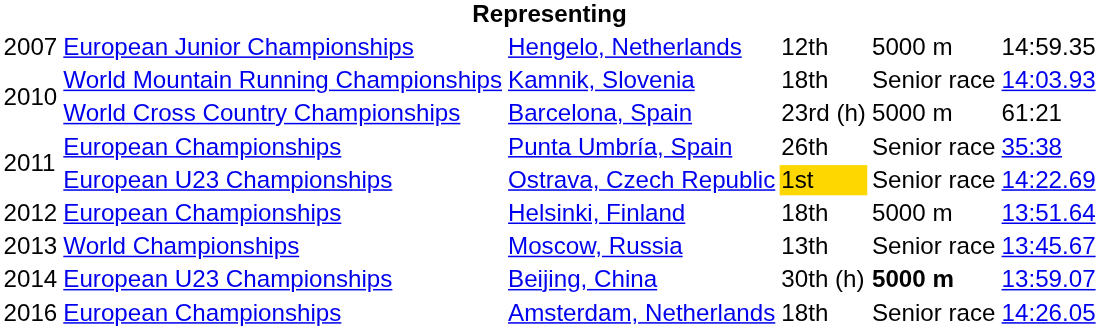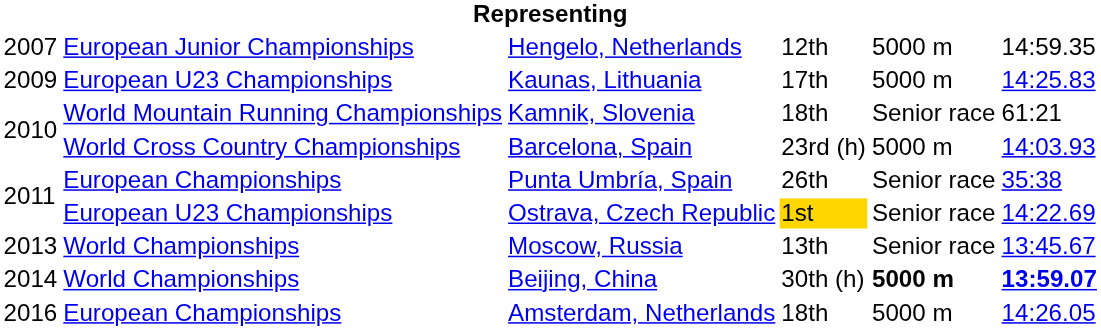+ row: 2009 | European U23 Championships | Kaunas, Lithuania | 17th | 5000 m | 14:25.83
Kamnik, Slovenia | column 6: 14:03.93 -> 61:21
Barcelona, Spain | column 6: 61:21 -> 14:03.93
- row: 2012 | European Championships | Helsinki, Finland | 18th | 5000 m | 13:51.64
Beijing, China | column 2: European U23 Championships -> World Championships
Beijing, China | column 6: normal -> bold
Amsterdam, Netherlands | column 5: Senior race -> 5000 m
